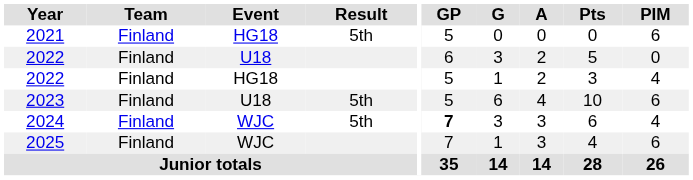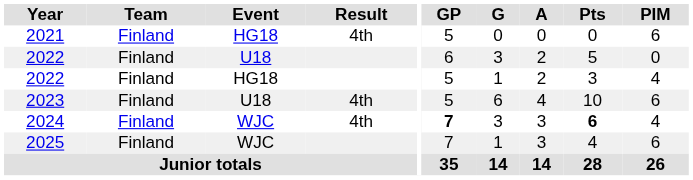2021 | Result: 5th -> 4th
2023 | Result: 5th -> 4th
2024 | Result: 5th -> 4th
2024 | Pts: normal -> bold
